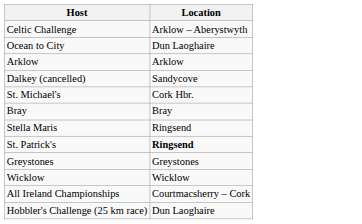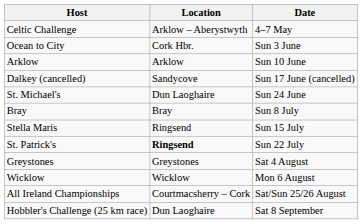+ column: Date | 4–7 May | Sun 3 June | Sun 10 June | Sun 17 June (cancelled) | Sun 24 June | Sun 8 July | Sun 15 July | Sun 22 July | Sat 4 August | Mon 6 August | Sat/Sun 25/26 August | Sat 8 September
Ocean to City | Location: Dun Laoghaire -> Cork Hbr.
St. Michael's | Location: Cork Hbr. -> Dun Laoghaire
